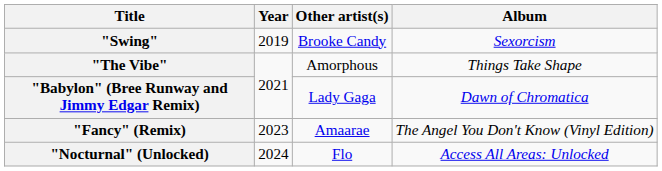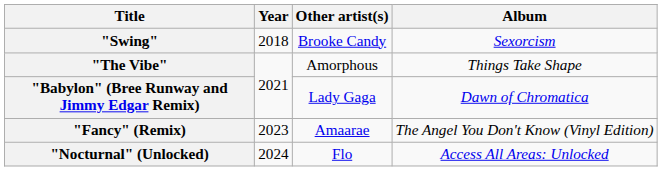"Swing" | Year: 2019 -> 2018
